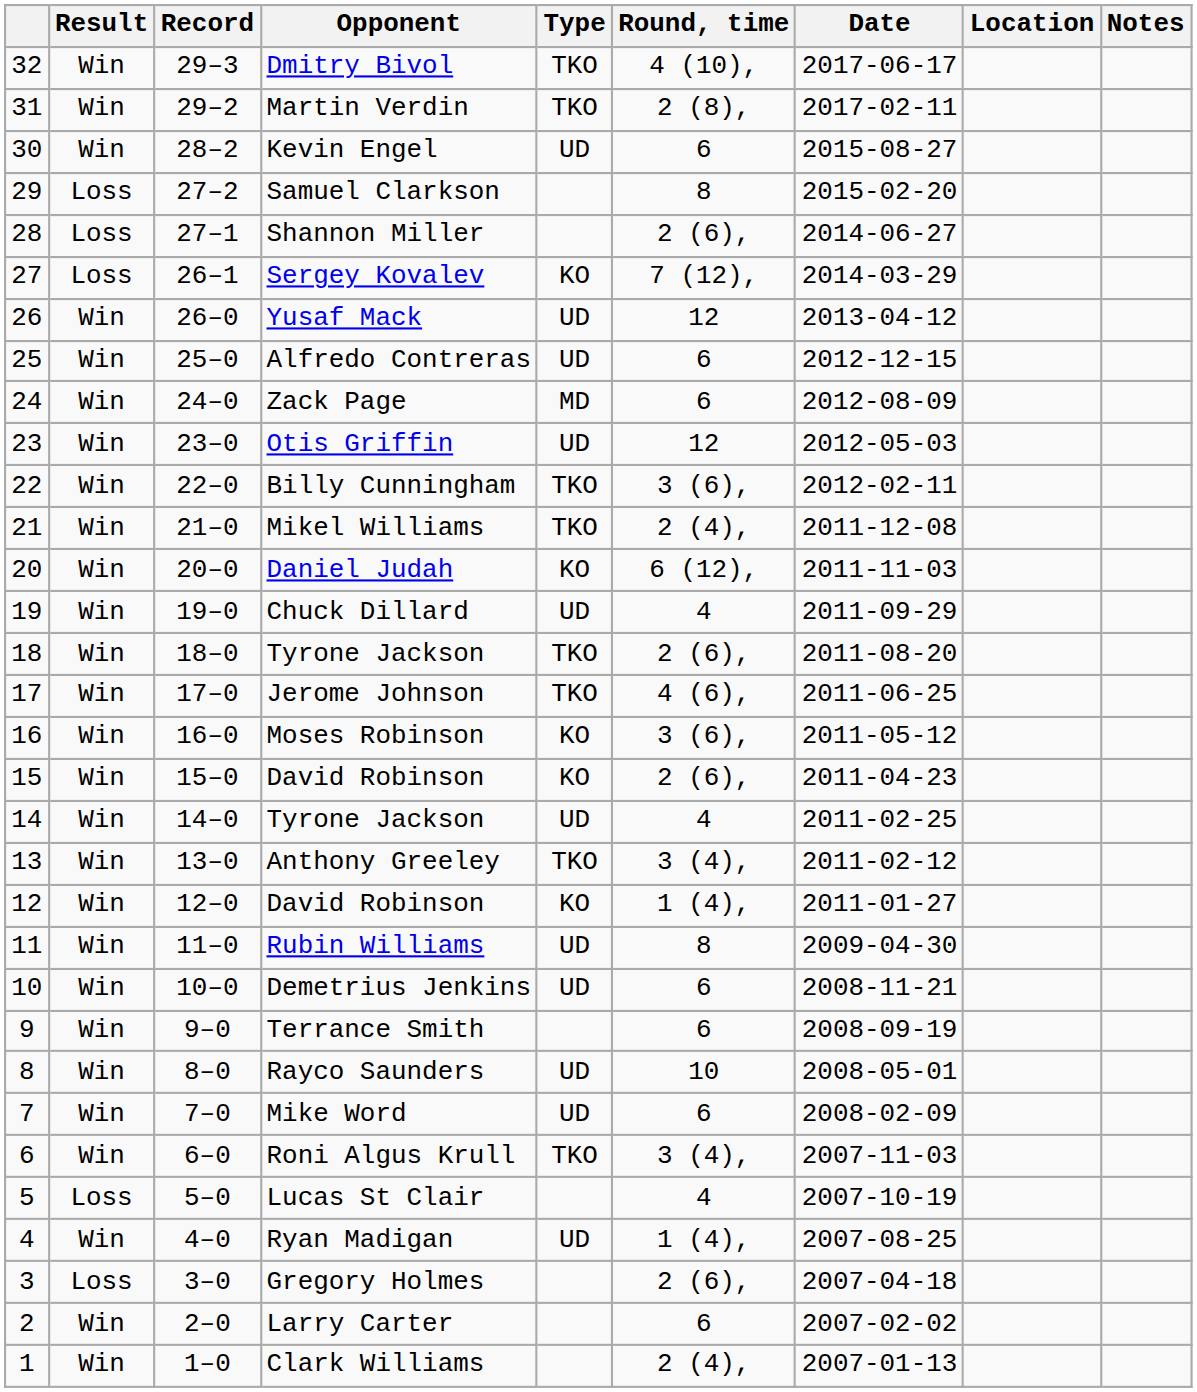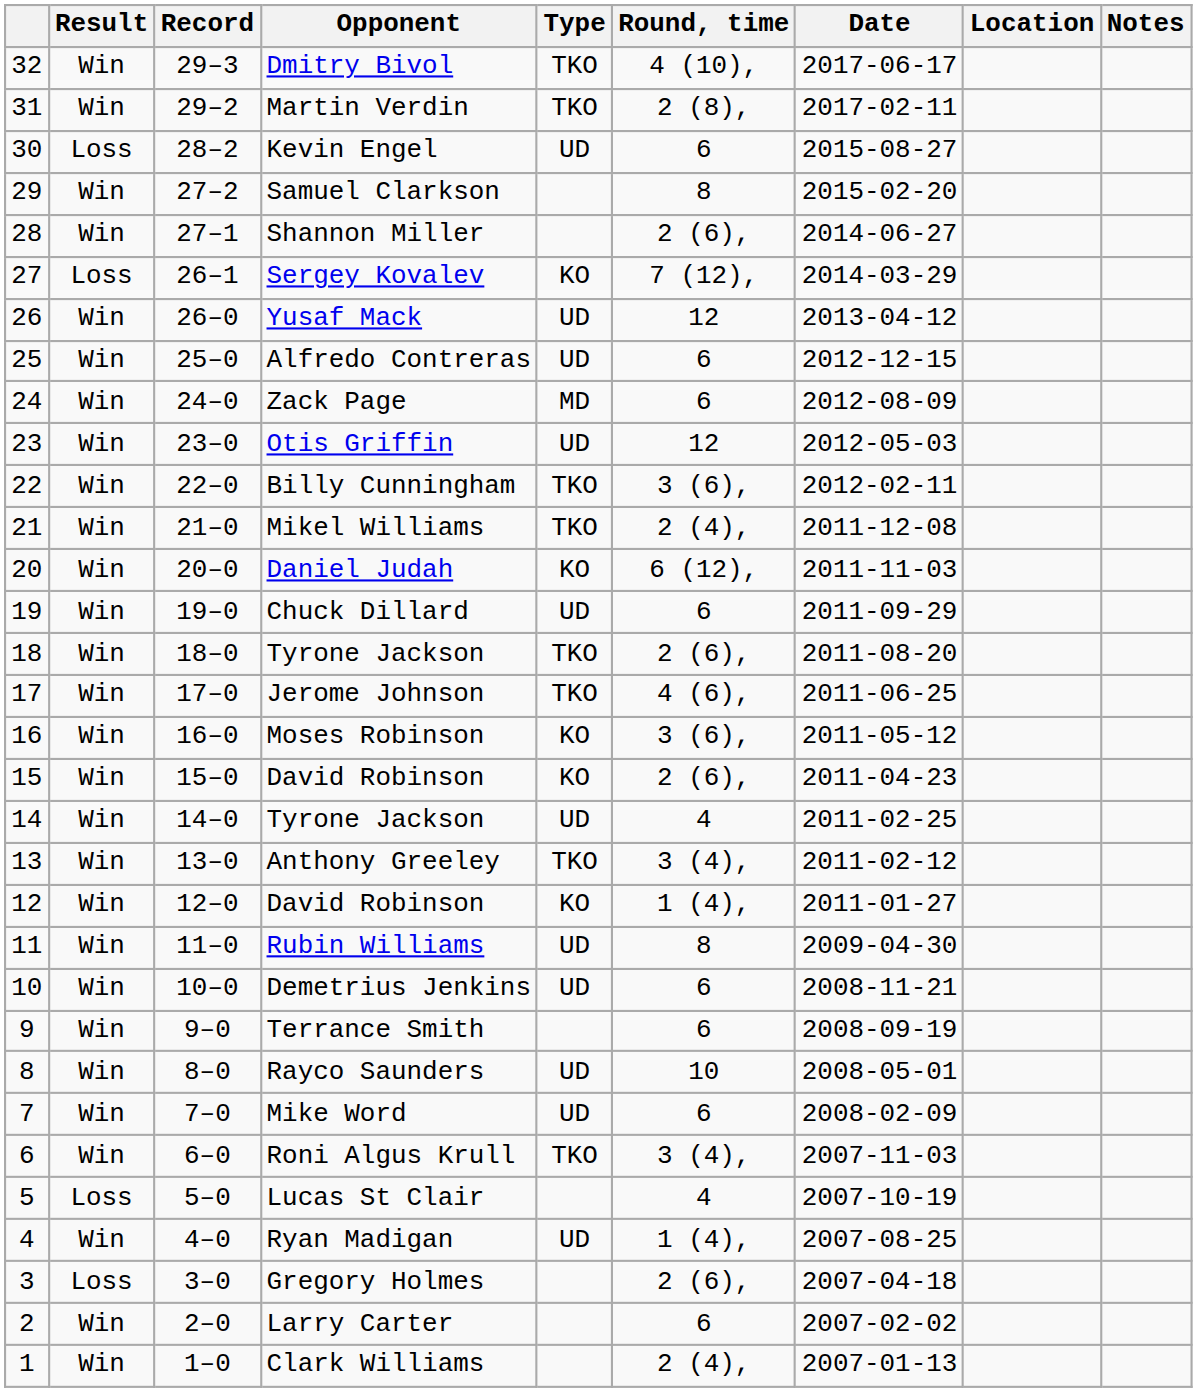Kevin Engel | Result: Win -> Loss
Samuel Clarkson | Result: Loss -> Win
Shannon Miller | Result: Loss -> Win
Chuck Dillard | Round, time: 4 -> 6
